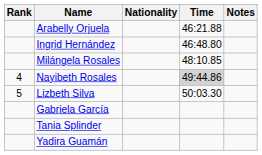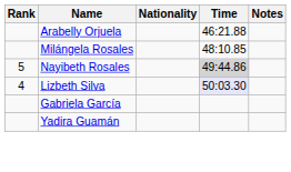- row: Ingrid Hernández | 46:48.80
Nayibeth Rosales | Rank: 4 -> 5
Lizbeth Silva | Rank: 5 -> 4
Lizbeth Silva | Time: no background -> lavender background
- row: Tania Splinder
